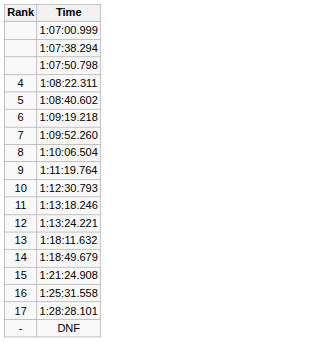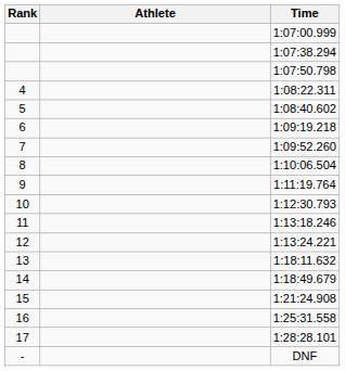+ column: Athlete
